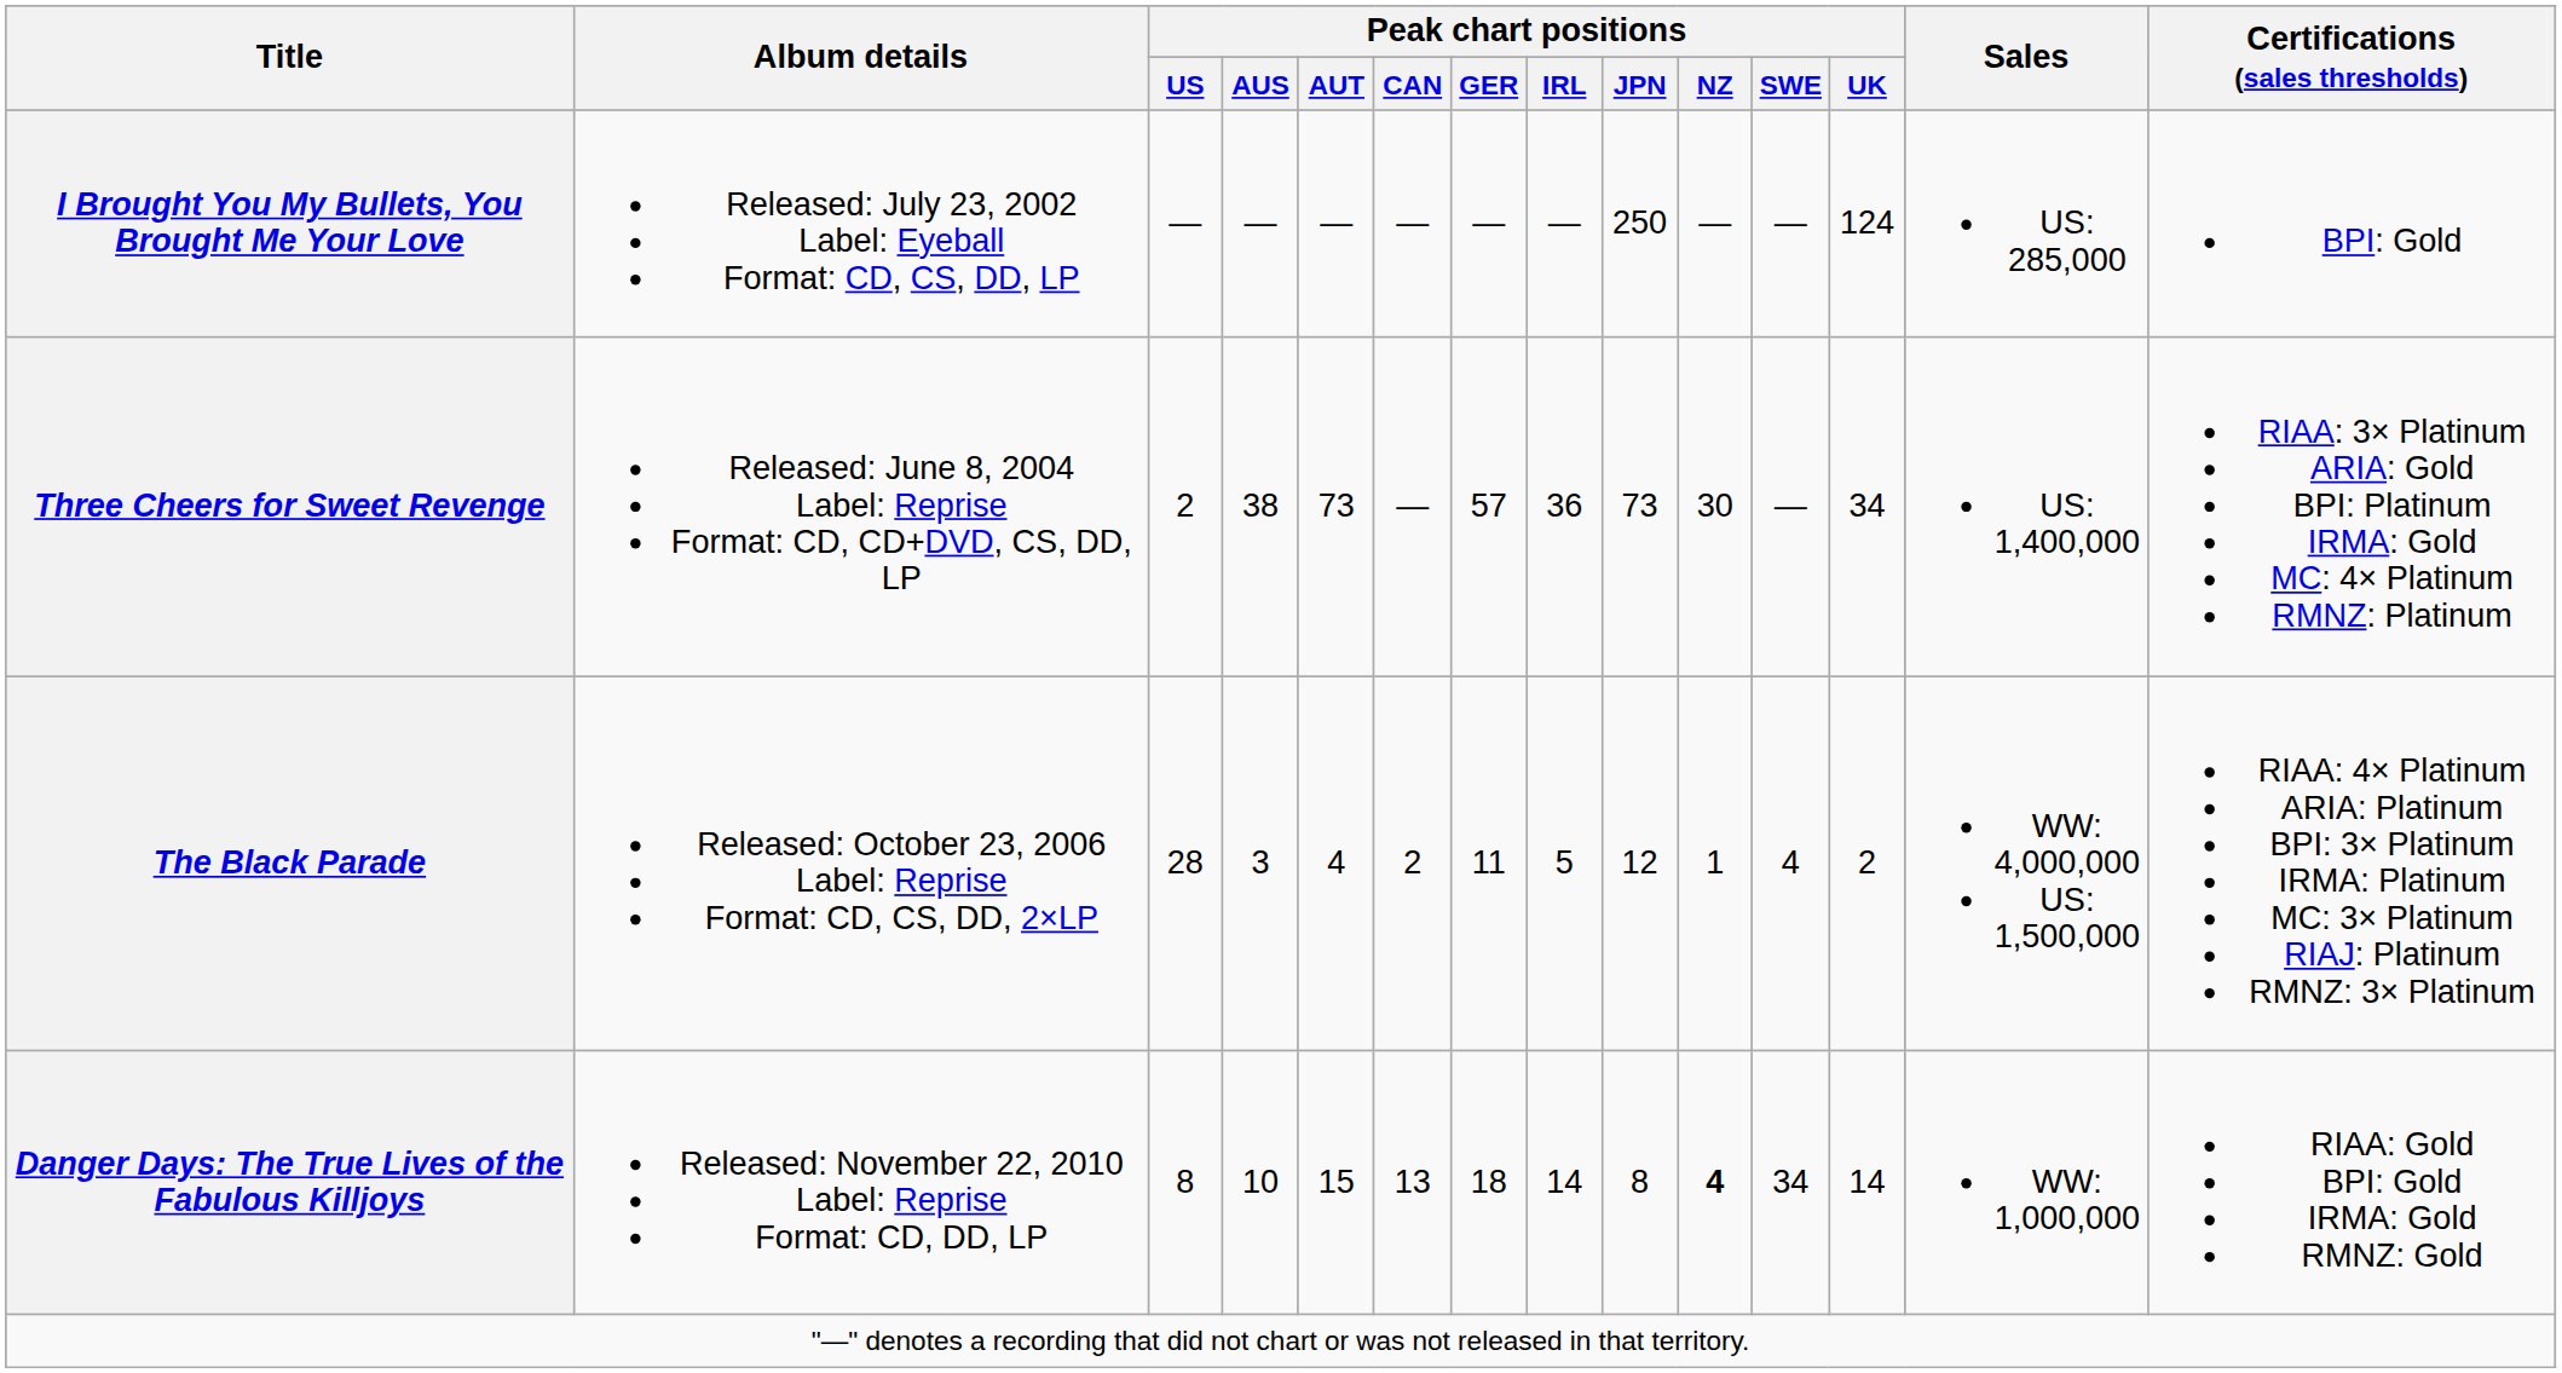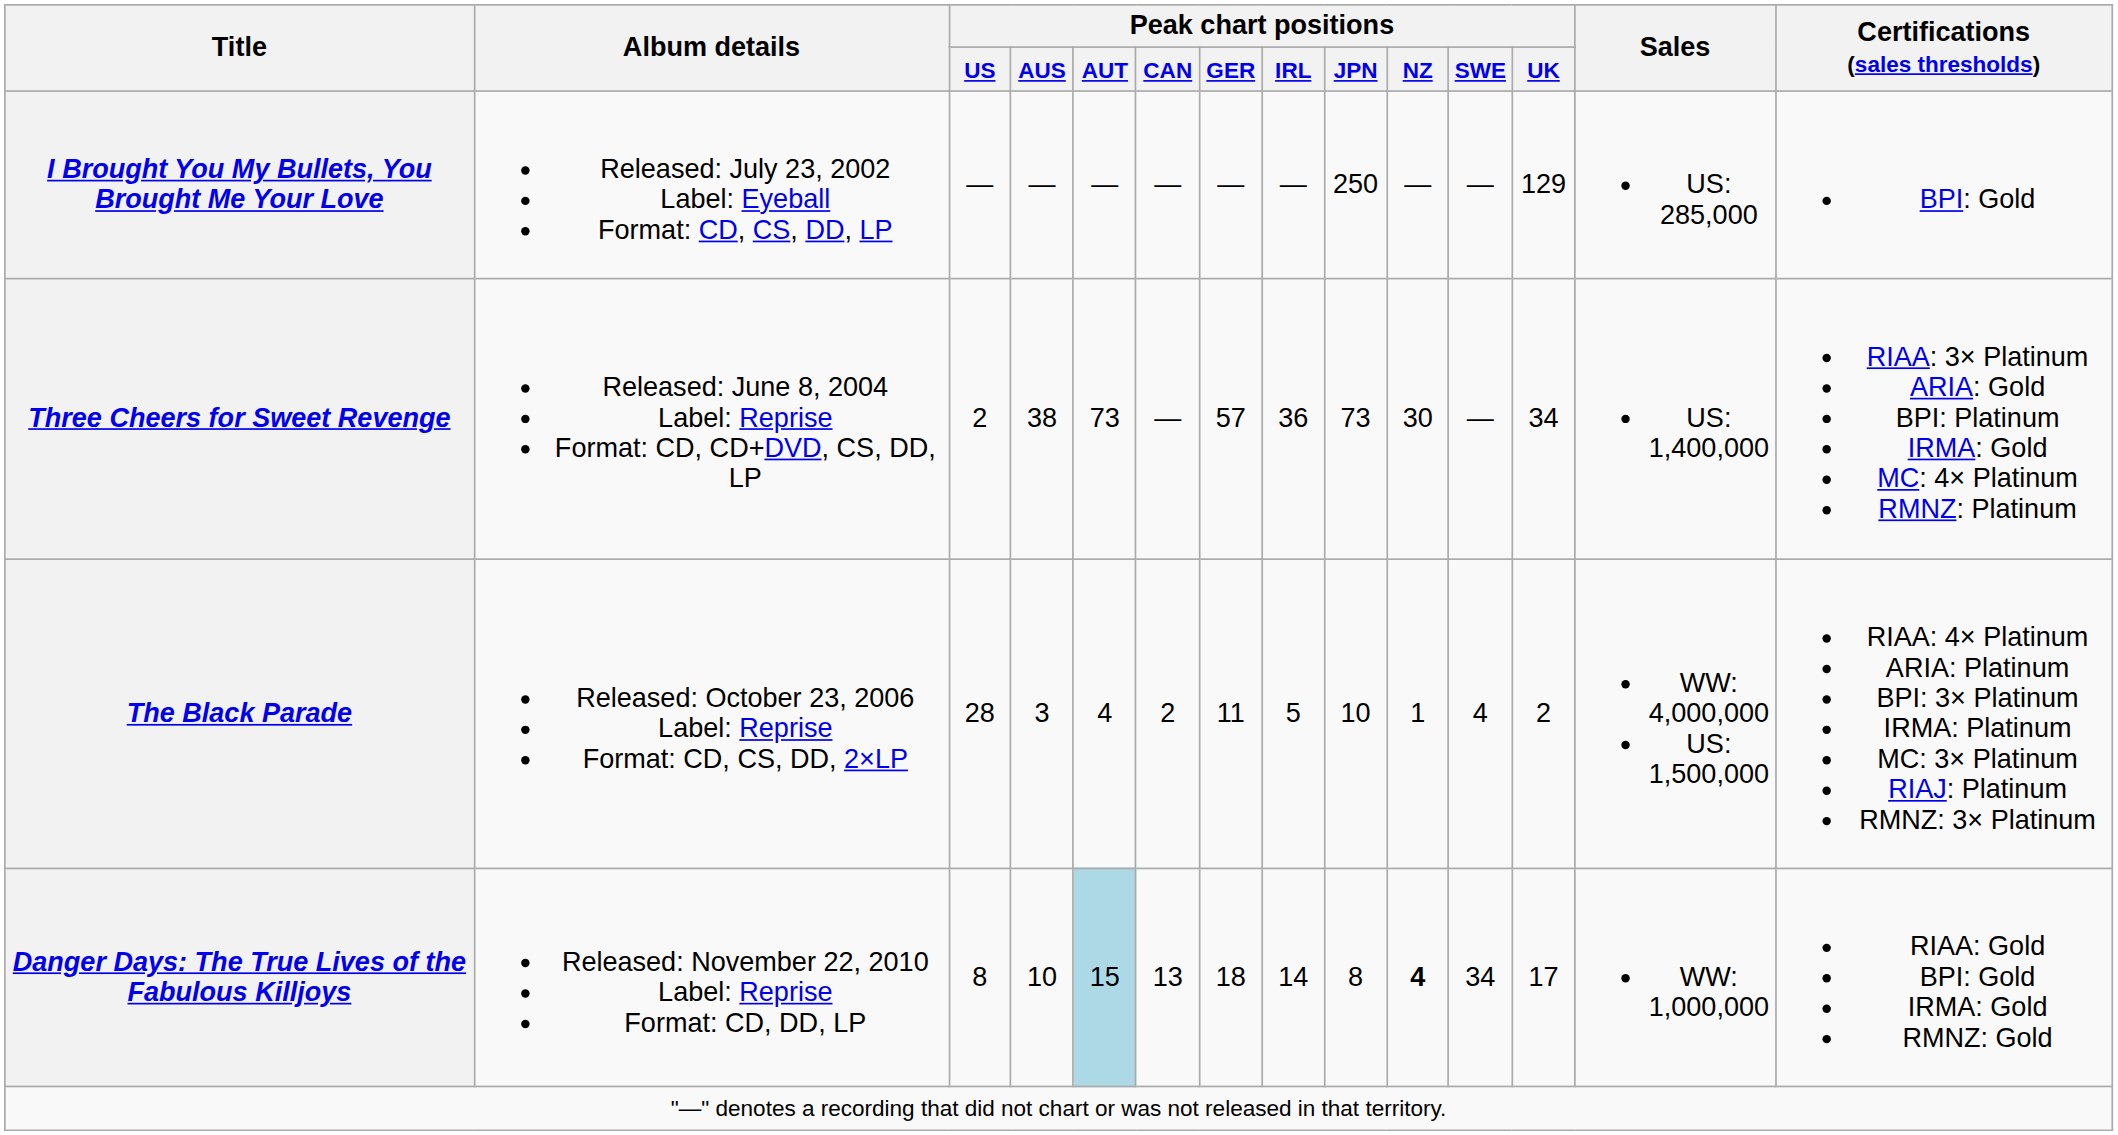I Brought You My Bullets, You Brought Me Your Love | Peak chart positions / UK: 124 -> 129
The Black Parade | Peak chart positions / JPN: 12 -> 10
Danger Days: The True Lives of the Fabulous Killjoys | Peak chart positions / AUT: no background -> lightblue background
Danger Days: The True Lives of the Fabulous Killjoys | Peak chart positions / UK: 14 -> 17
